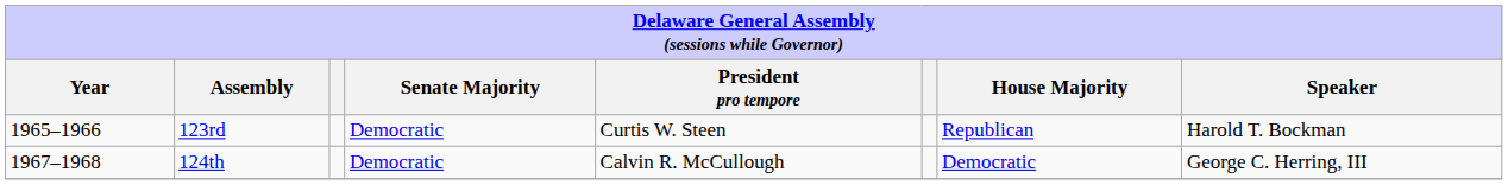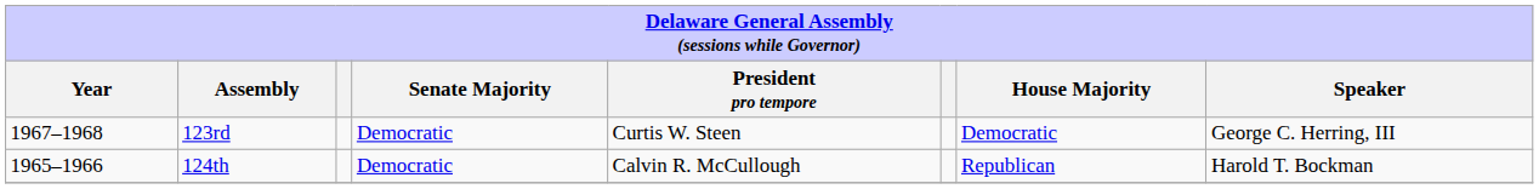123rd | Year: 1965–1966 -> 1967–1968
123rd | House Majority: Republican -> Democratic
123rd | Speaker: Harold T. Bockman -> George C. Herring, III
124th | Year: 1967–1968 -> 1965–1966
124th | House Majority: Democratic -> Republican
124th | Speaker: George C. Herring, III -> Harold T. Bockman
